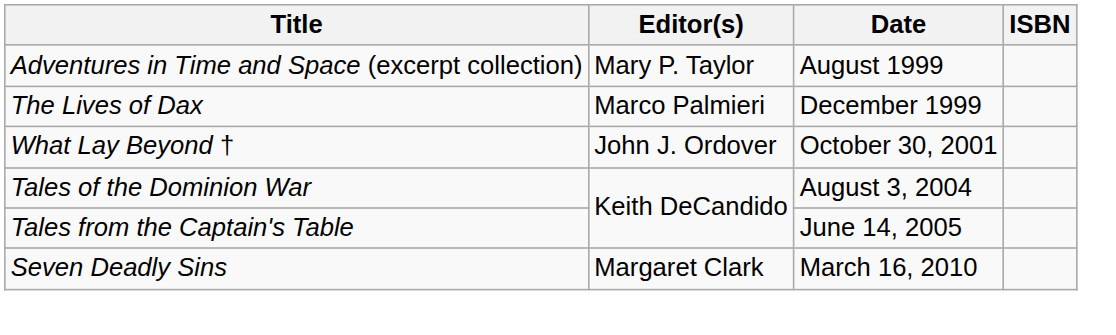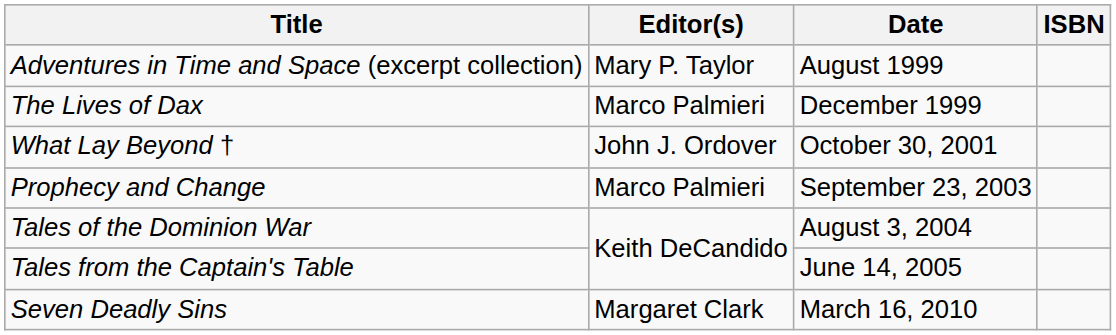+ row: Prophecy and Change | Marco Palmieri | September 23, 2003
